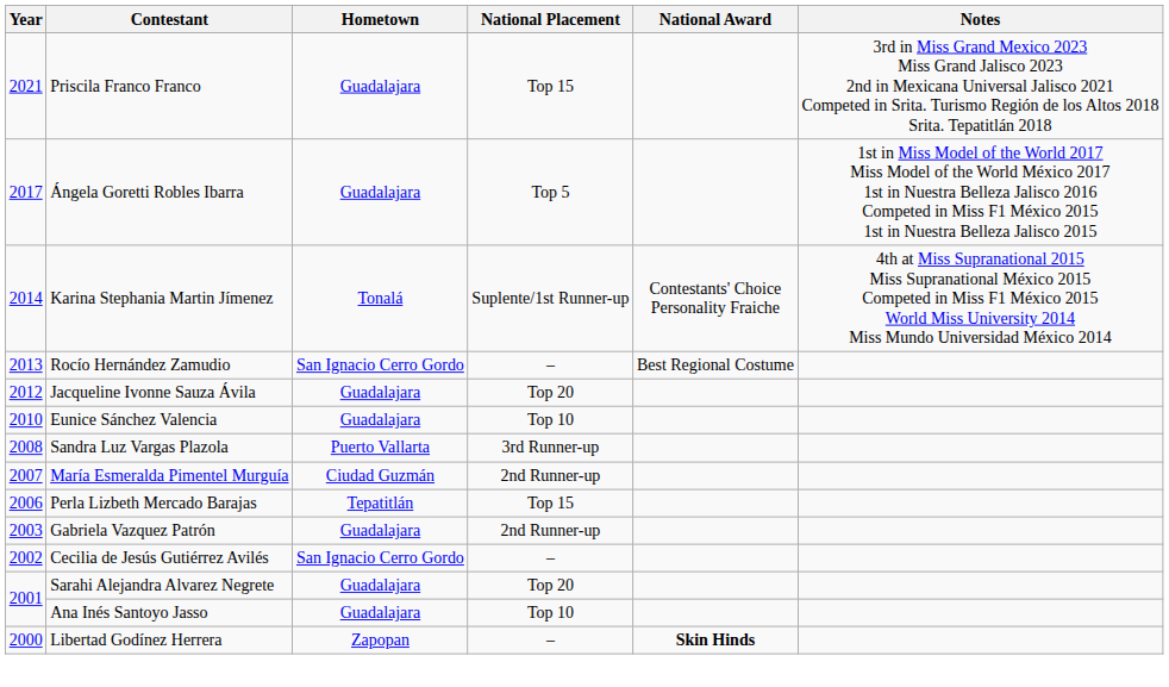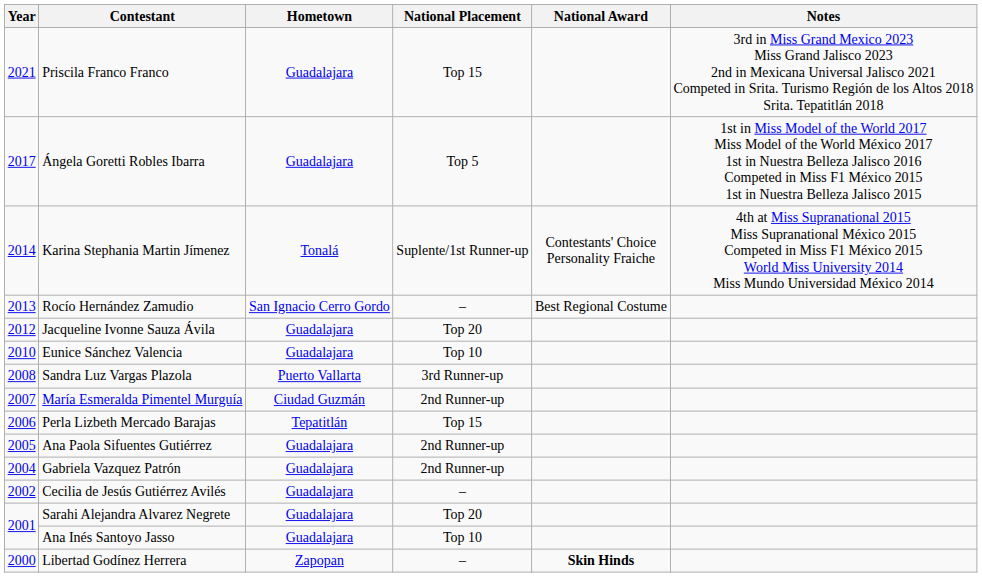+ row: 2005 | Ana Paola Sifuentes Gutiérrez | Guadalajara | 2nd Runner-up
Gabriela Vazquez Patrón | Year: 2003 -> 2004
Cecilia de Jesús Gutiérrez Avilés | Hometown: San Ignacio Cerro Gordo -> Guadalajara
